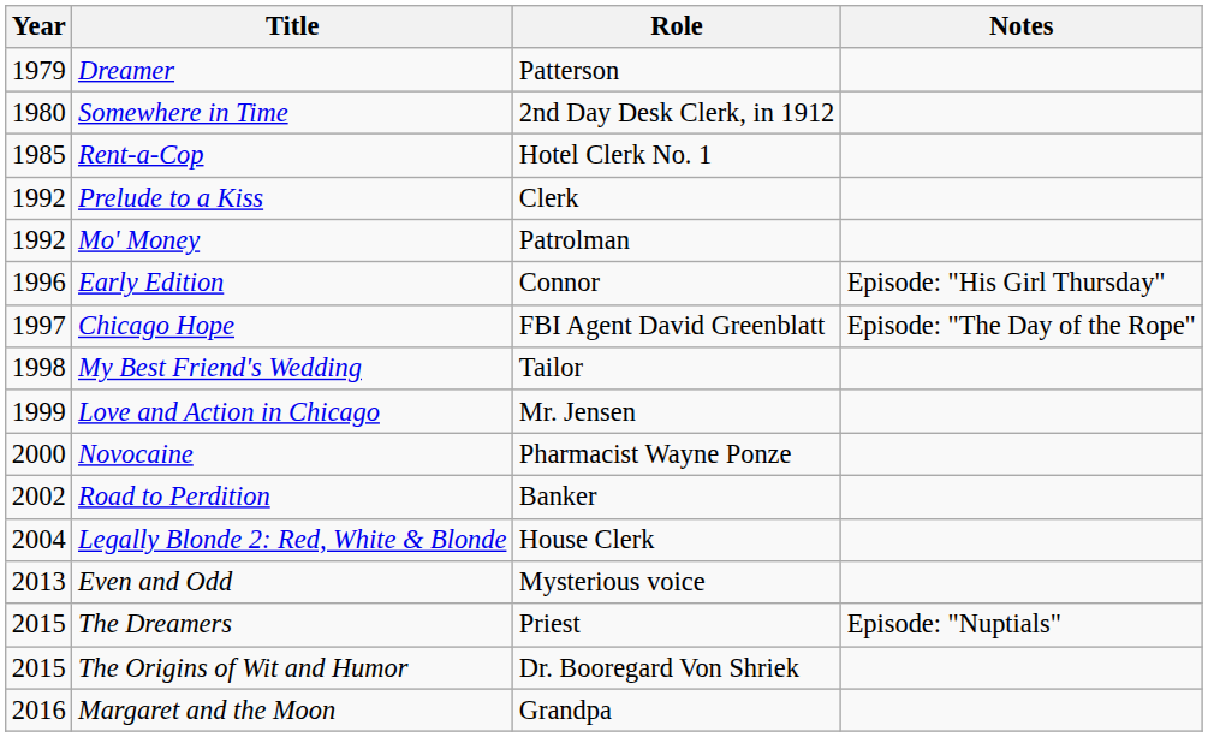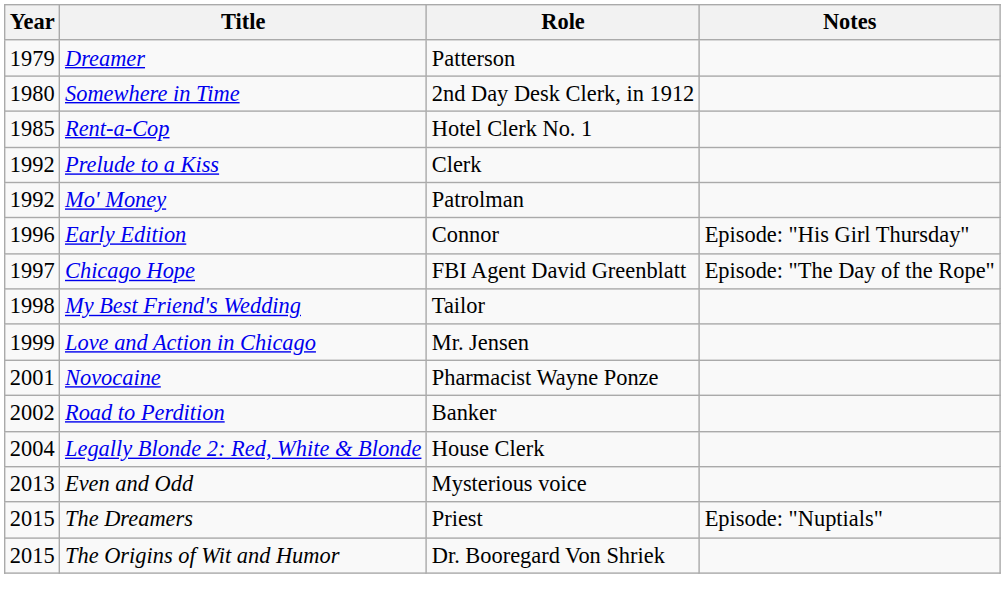Novocaine | Year: 2000 -> 2001
- row: 2016 | Margaret and the Moon | Grandpa
